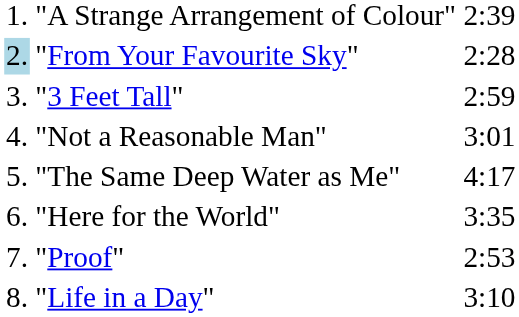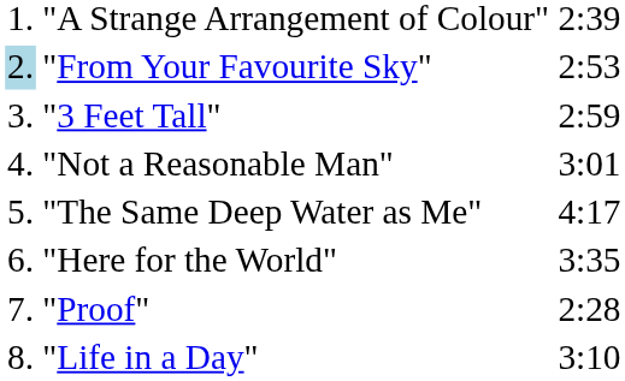"From Your Favourite Sky" | column 3: 2:28 -> 2:53
"Proof" | column 3: 2:53 -> 2:28
